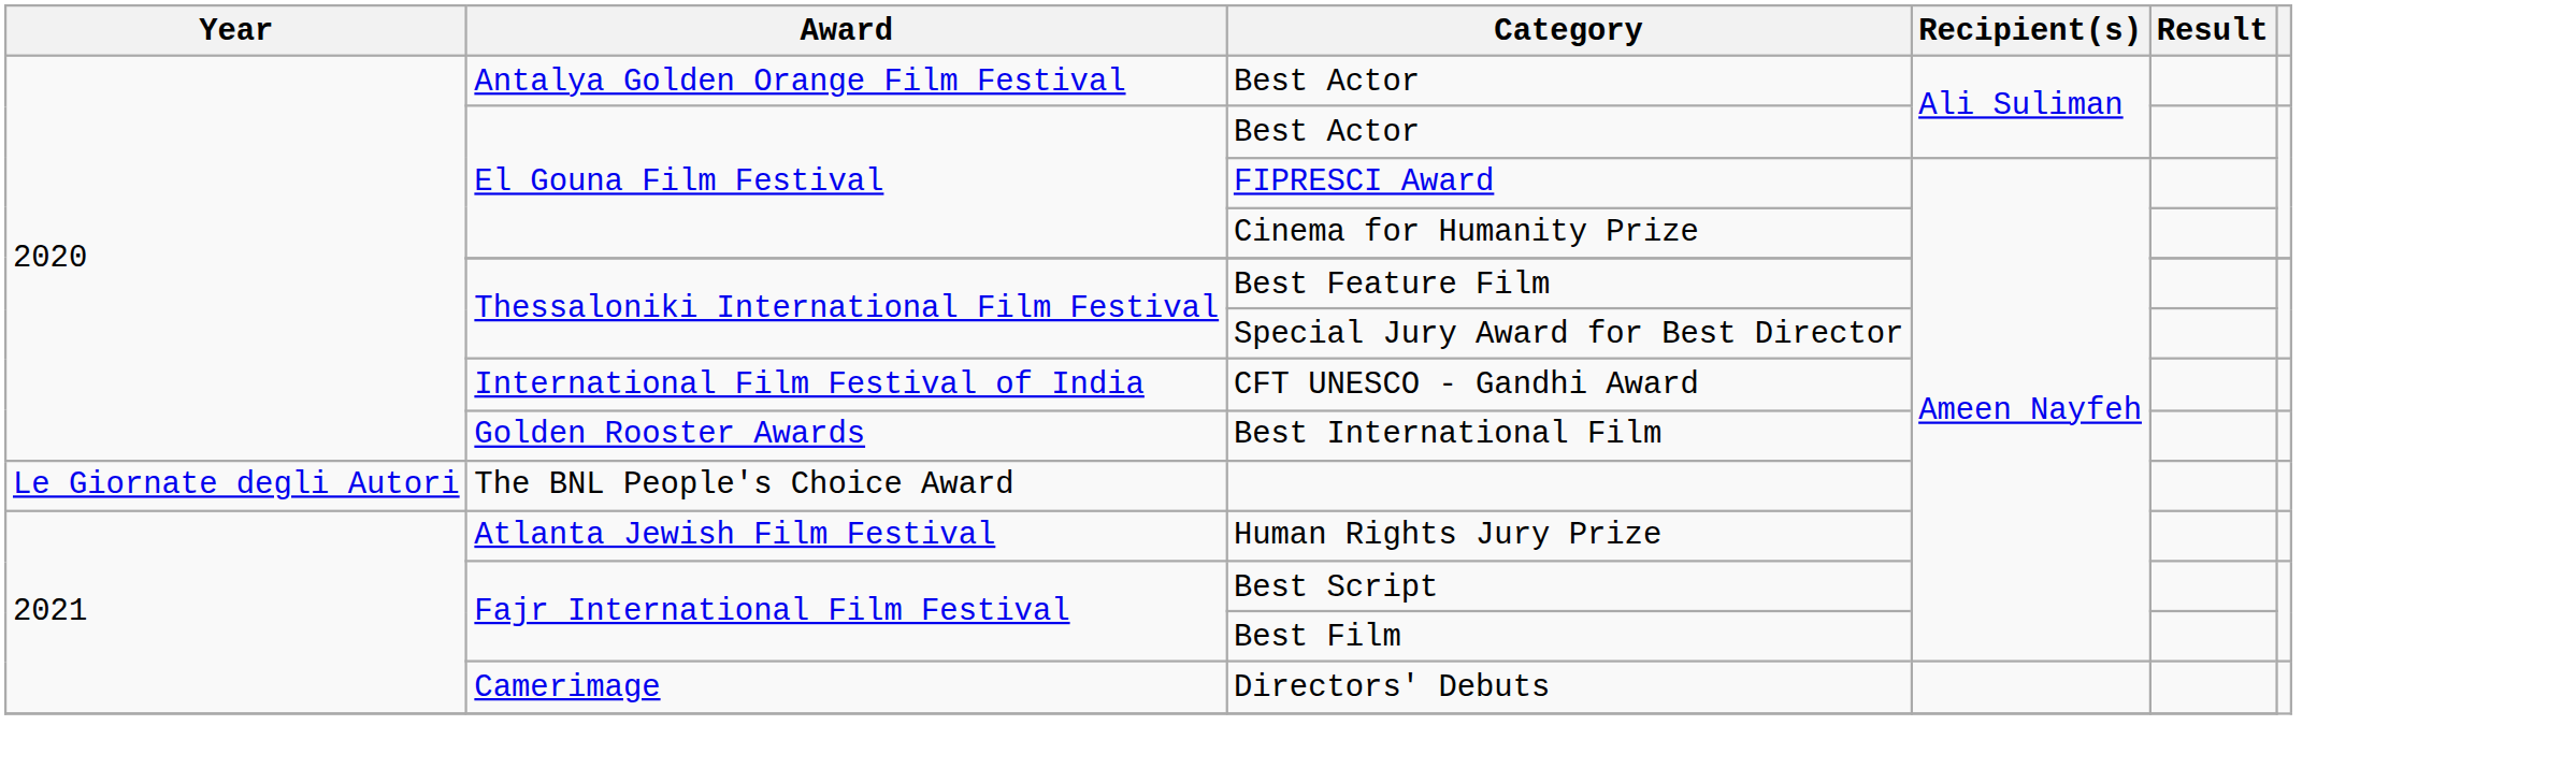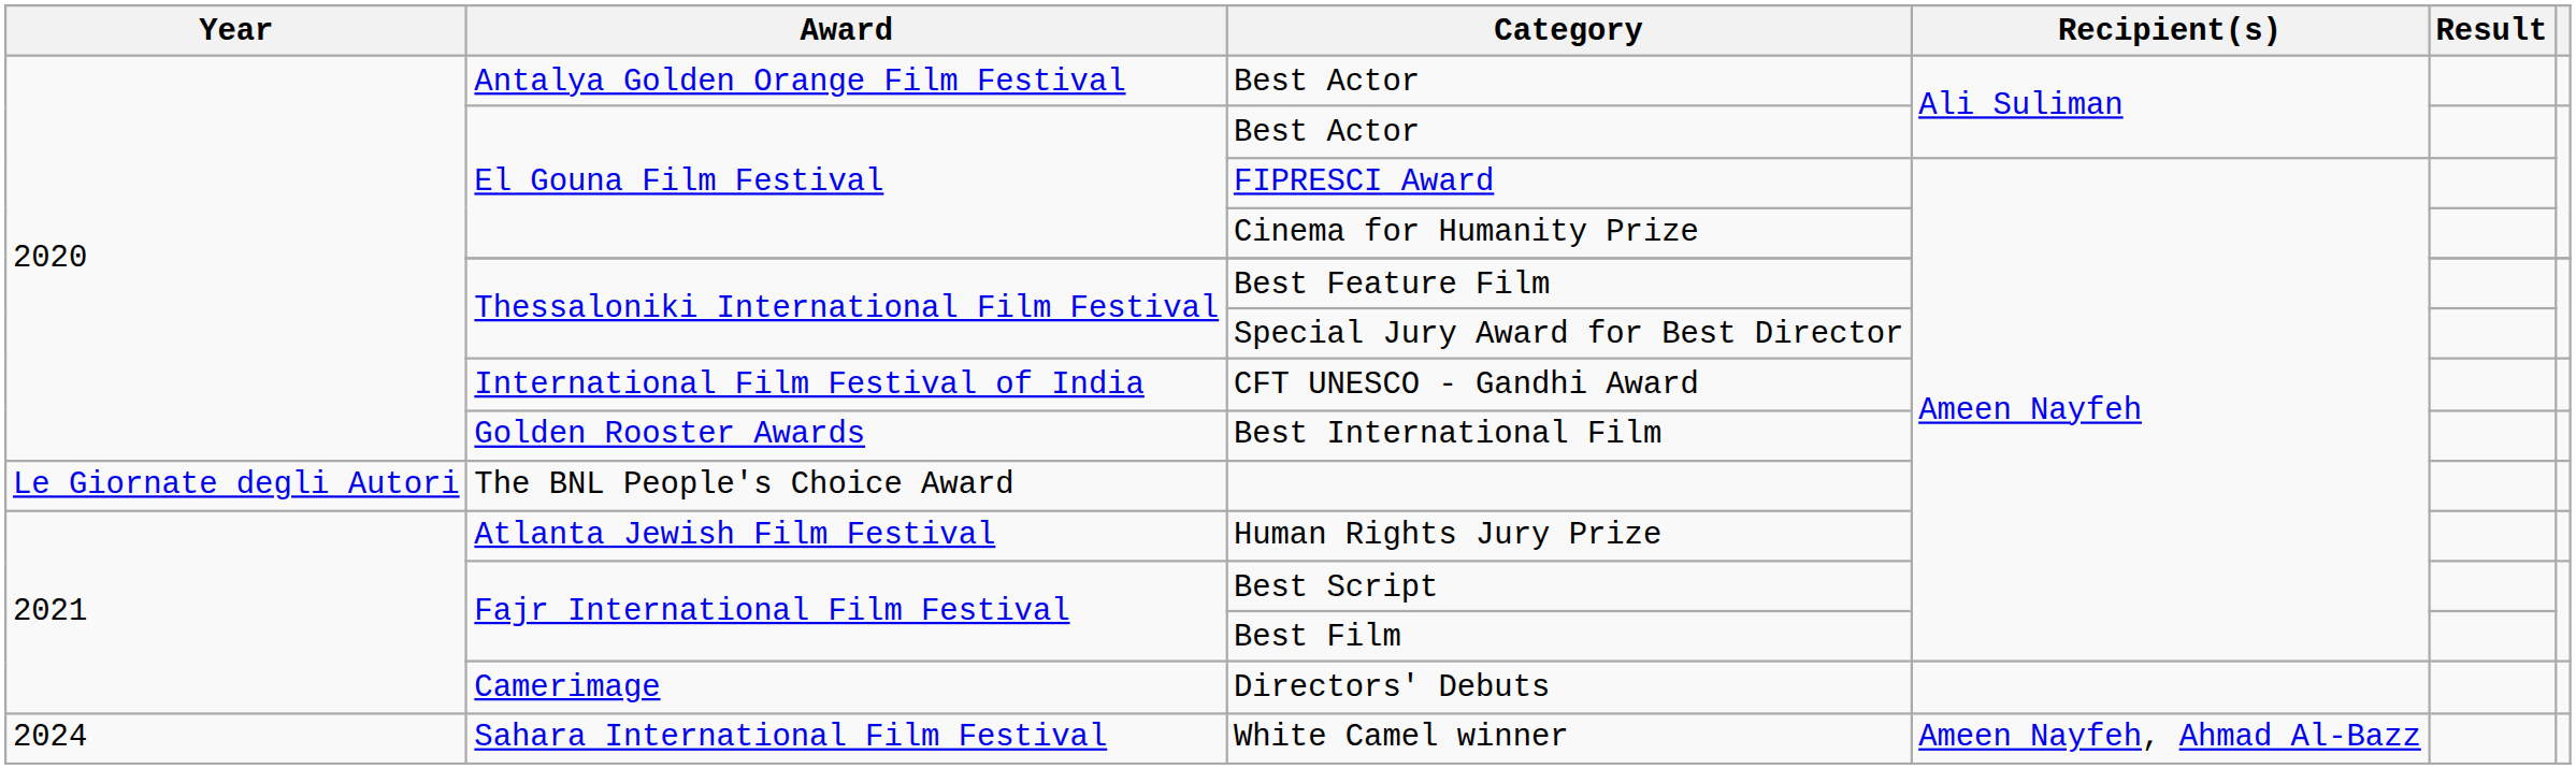+ row: 2024 | Sahara International Film Festival | White Camel winner | Ameen Nayfeh, Ahmad Al-Bazz
